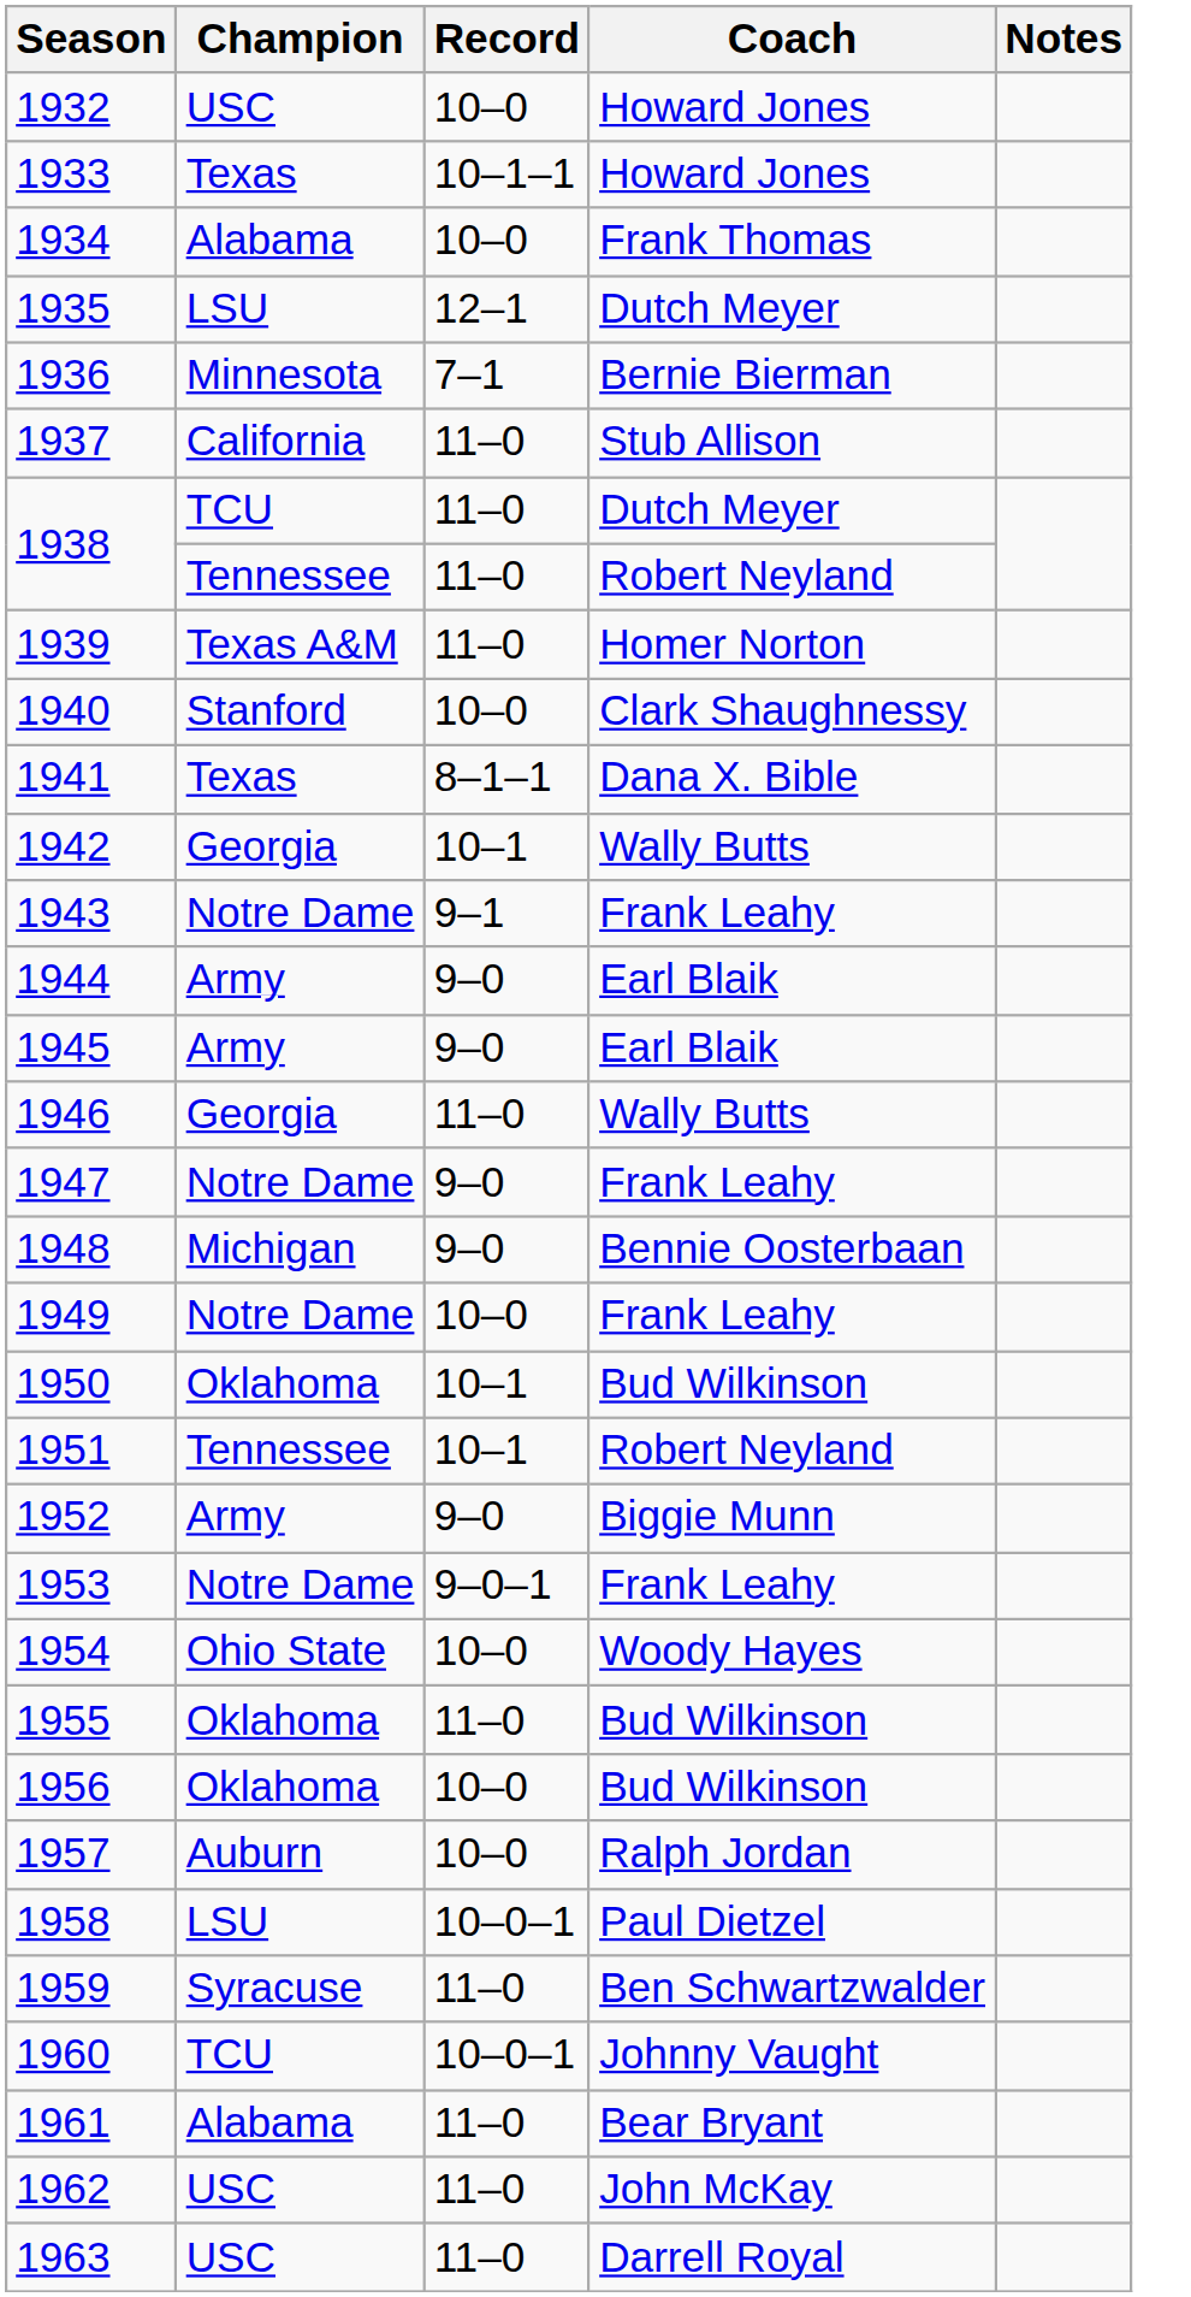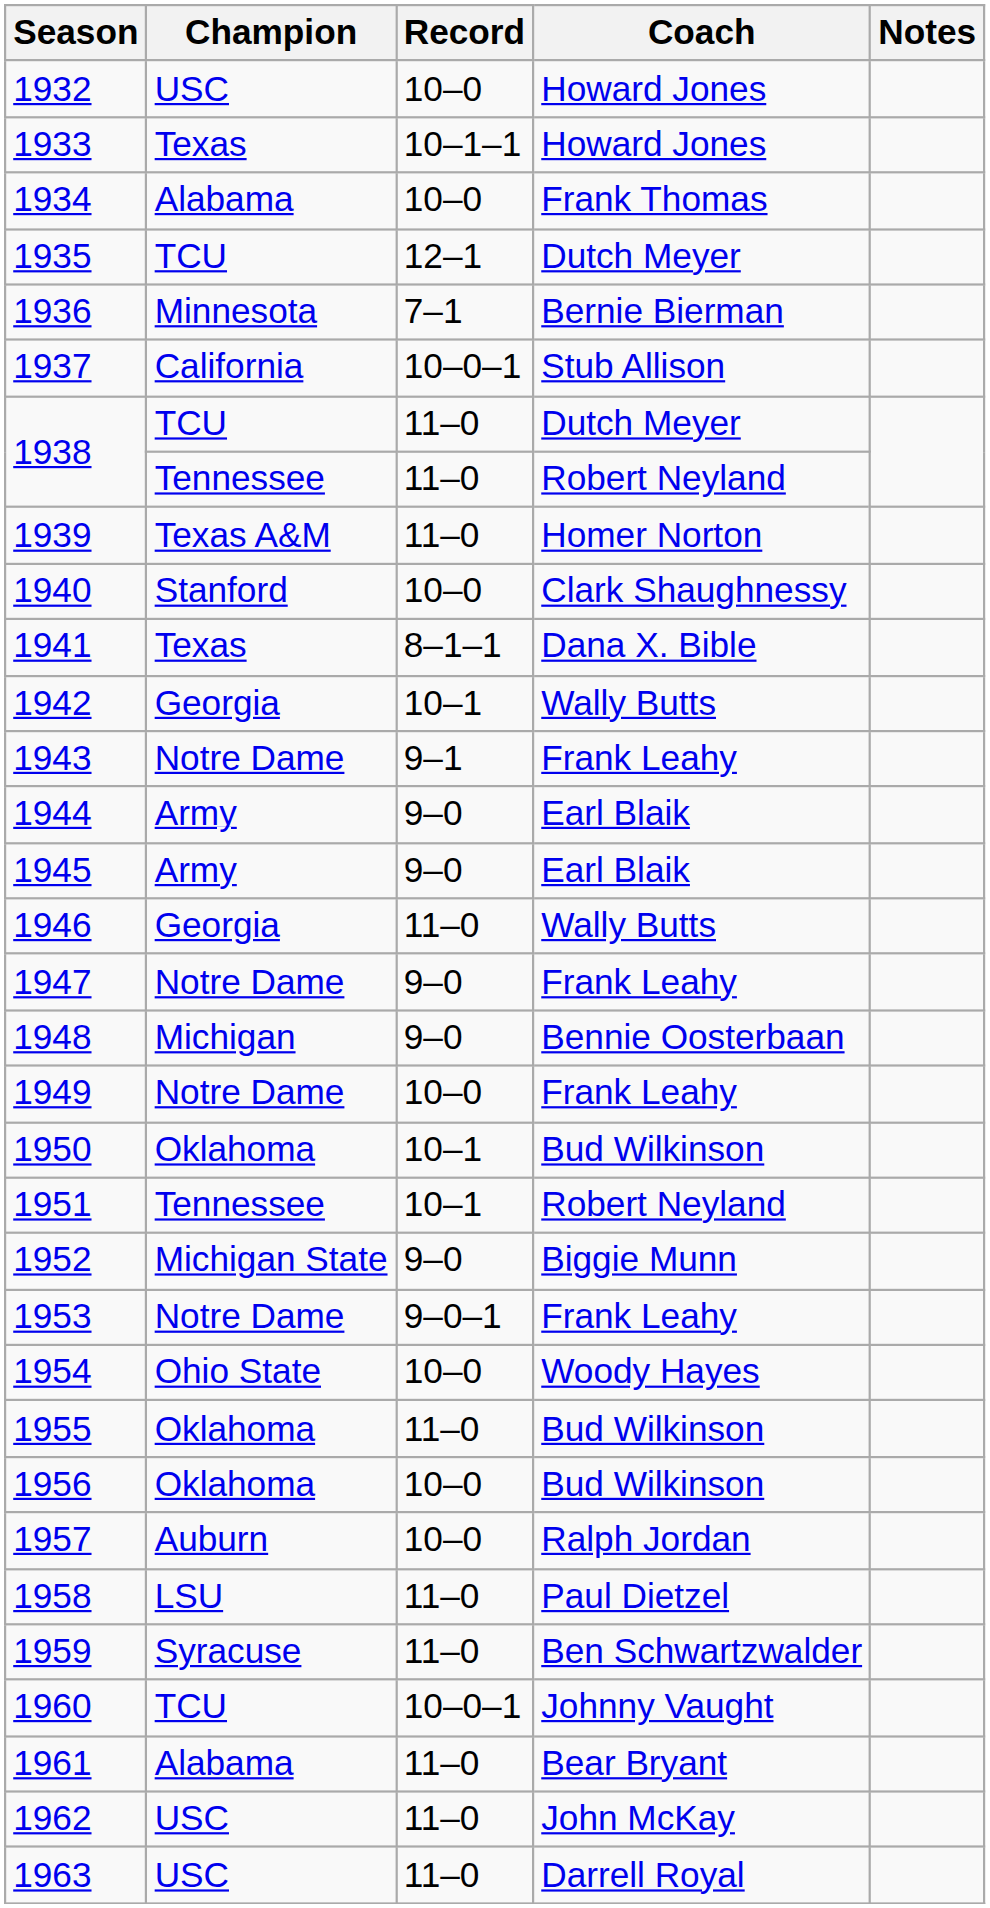1935 | Champion: LSU -> TCU
1937 | Record: 11–0 -> 10–0–1
1952 | Champion: Army -> Michigan State
1958 | Record: 10–0–1 -> 11–0
